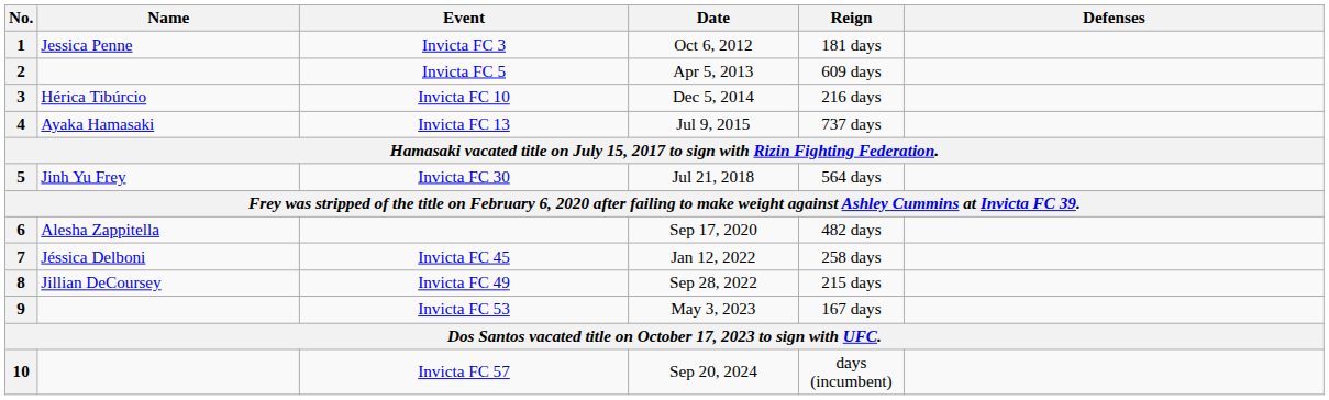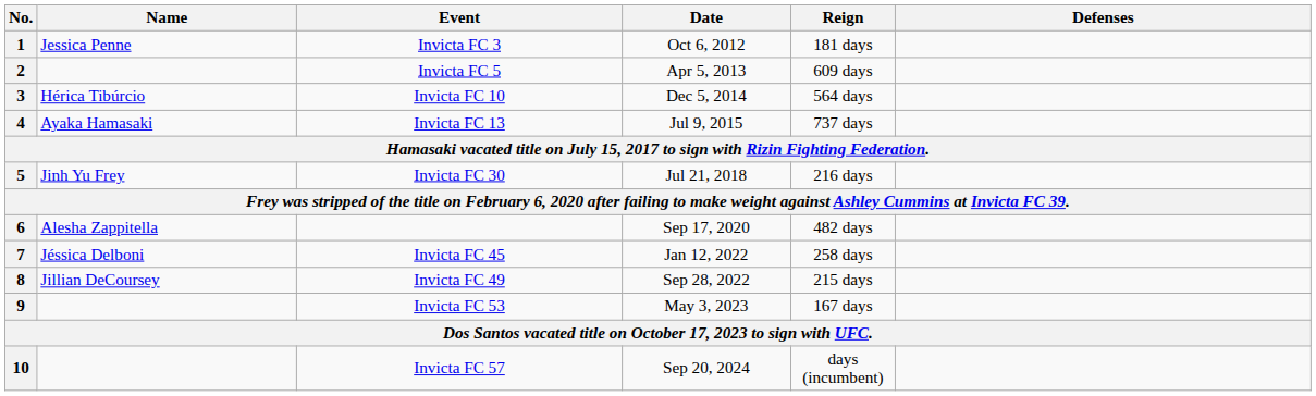3 | Reign: 216 days -> 564 days
5 | Reign: 564 days -> 216 days
